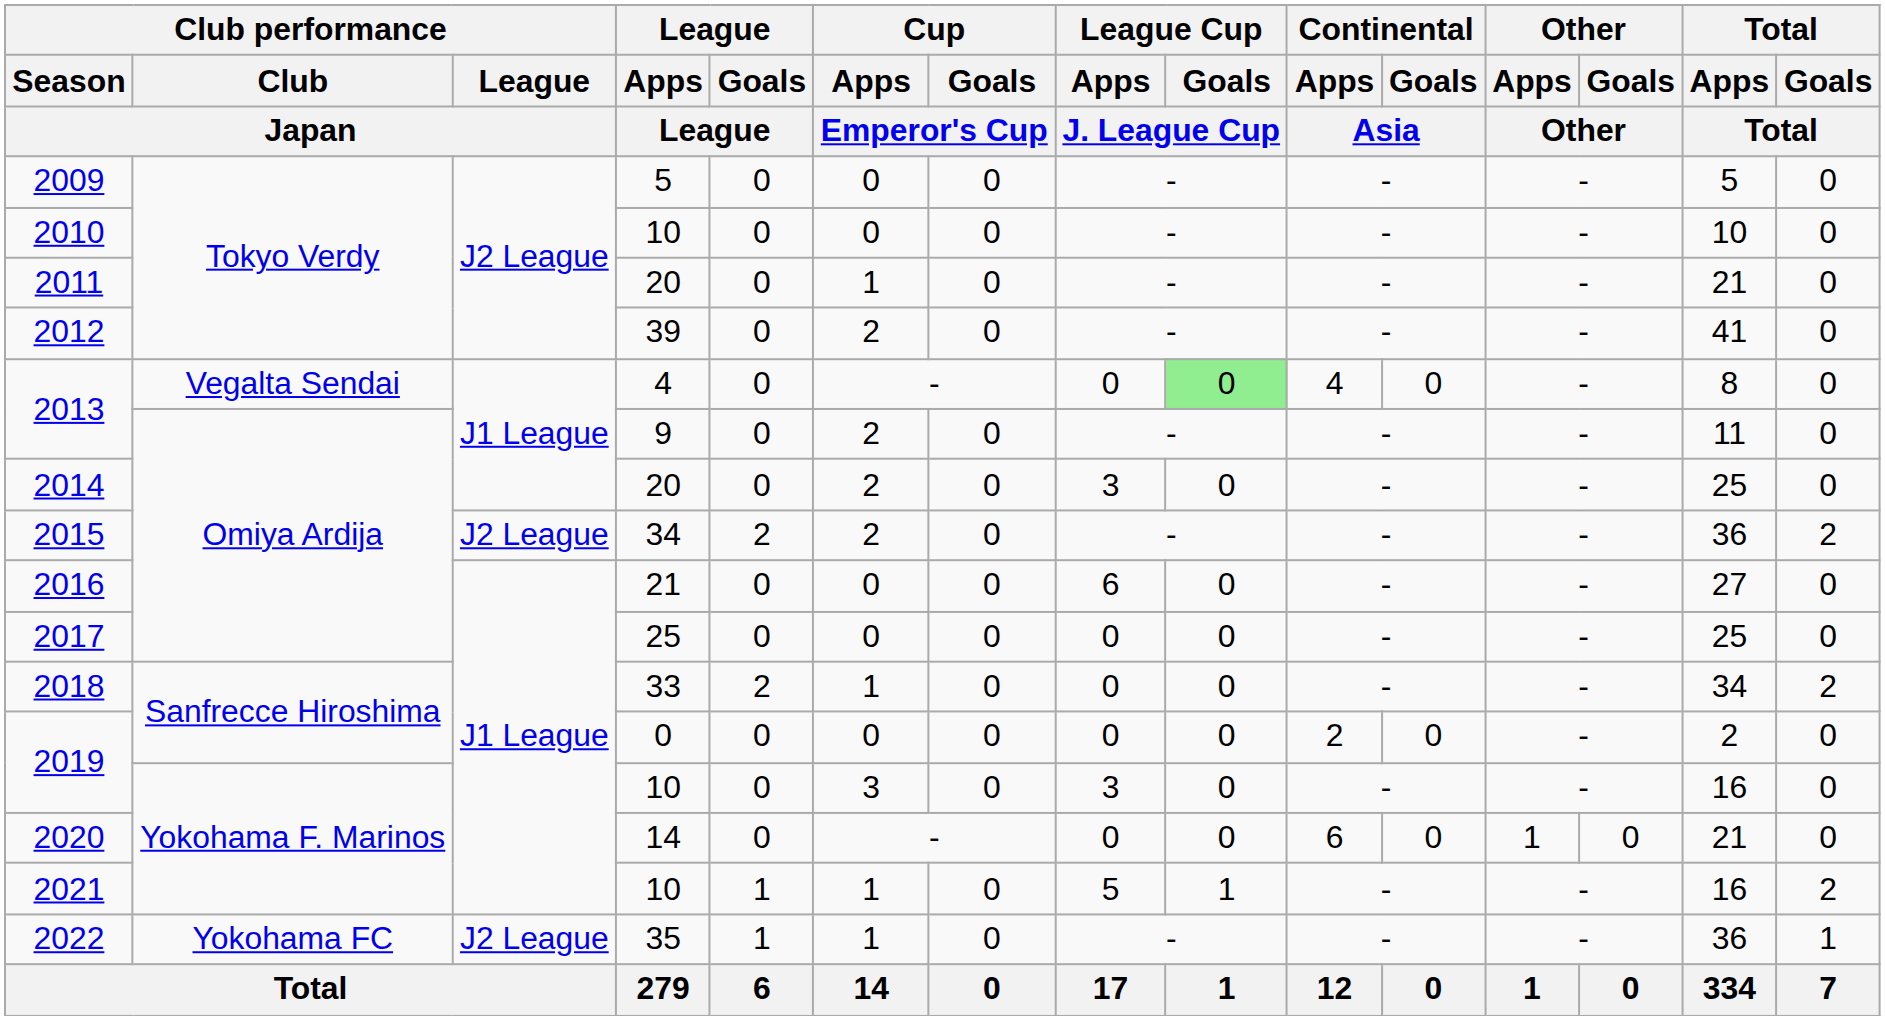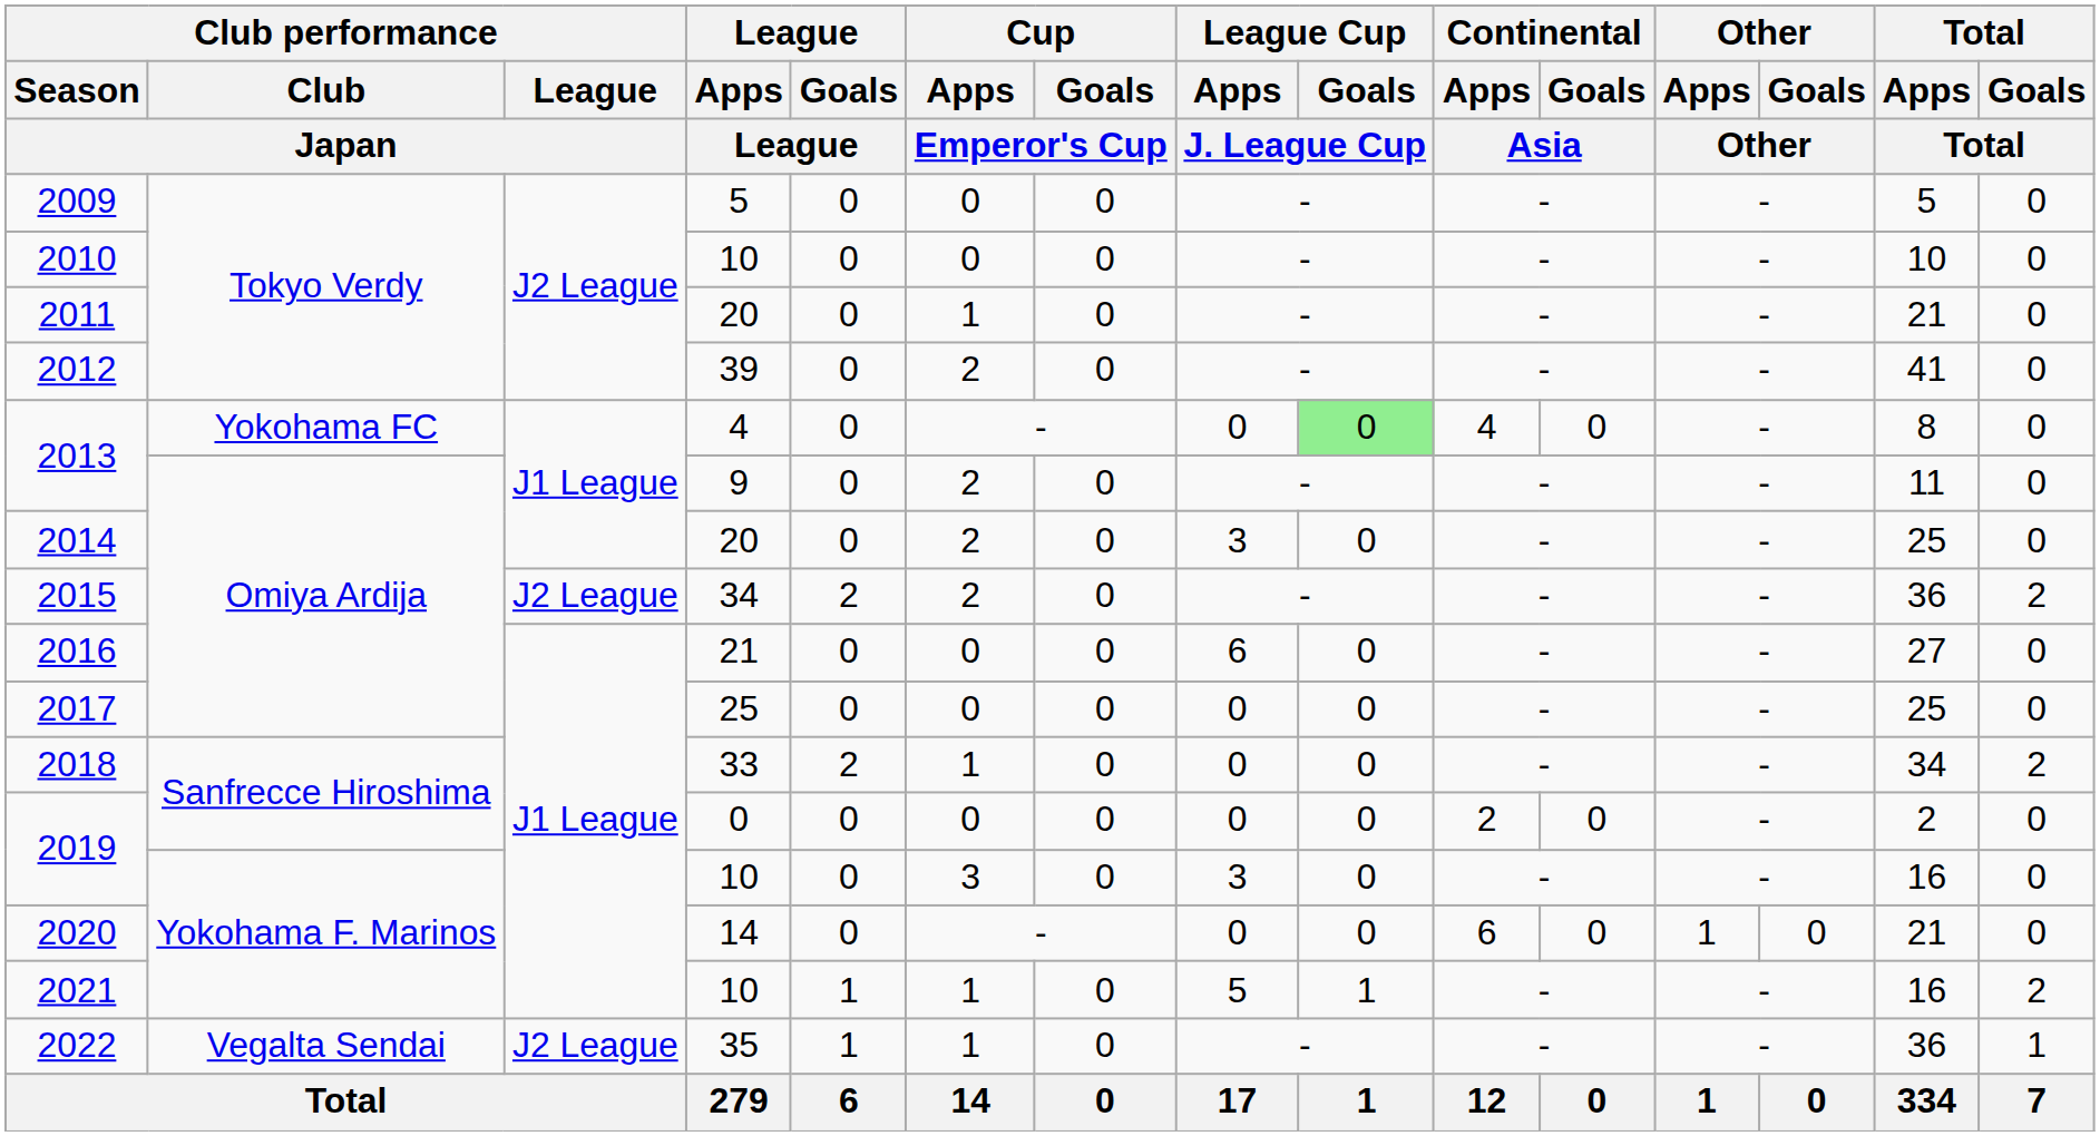2013 / 4 | Club performance / Club / Japan: Vegalta Sendai -> Yokohama FC
2022 | Club performance / Club / Japan: Yokohama FC -> Vegalta Sendai
